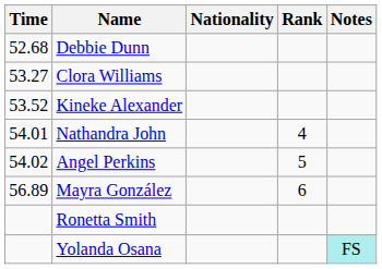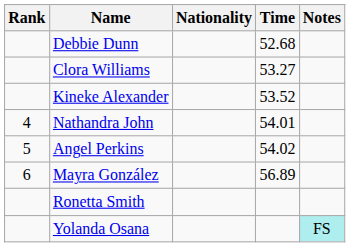columns swapped: Rank <-> Time
